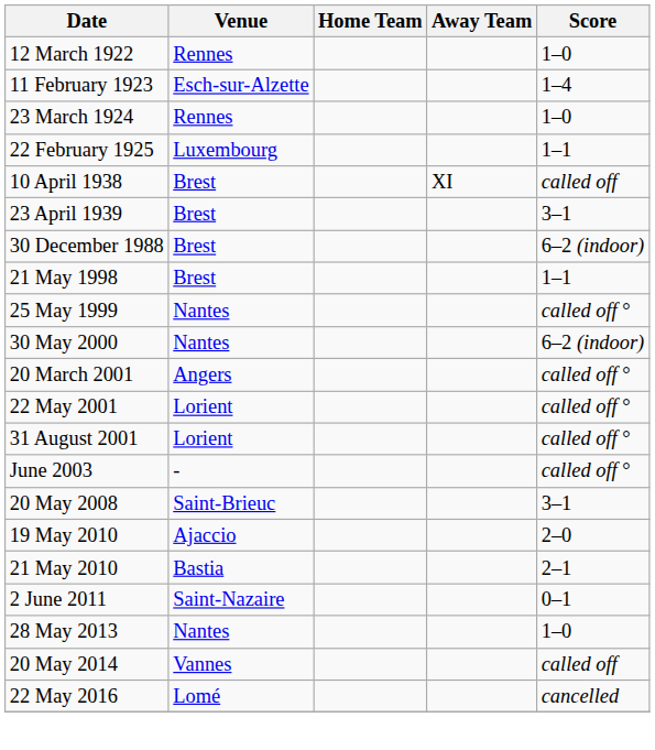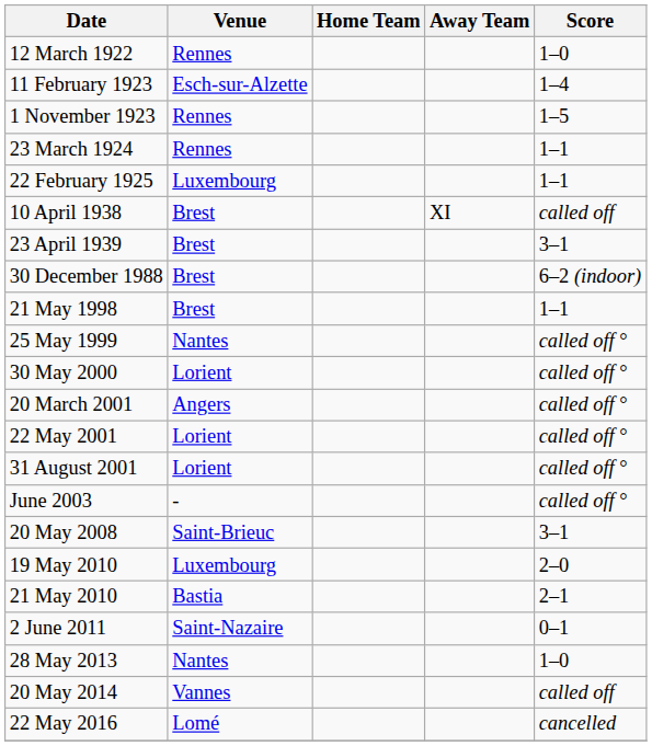+ row: 1 November 1923 | Rennes | 1–5
23 March 1924 | Score: 1–0 -> 1–1
30 May 2000 | Venue: Nantes -> Lorient
30 May 2000 | Score: 6–2 (indoor) -> called off °
19 May 2010 | Venue: Ajaccio -> Luxembourg
